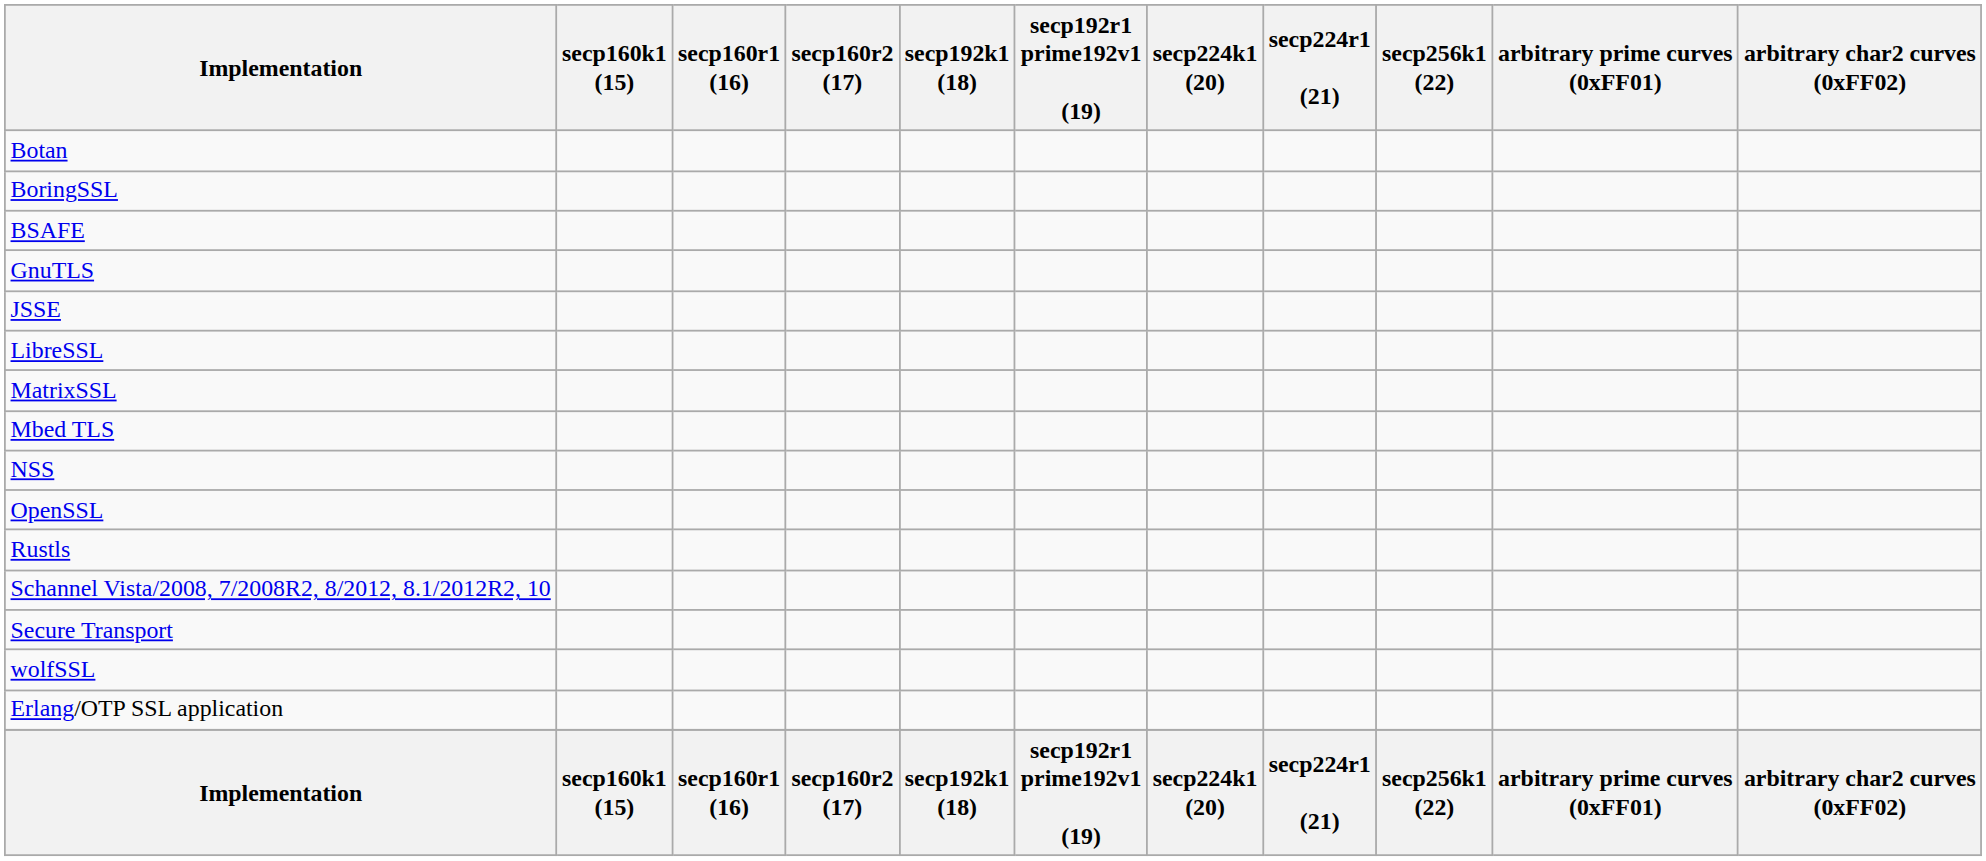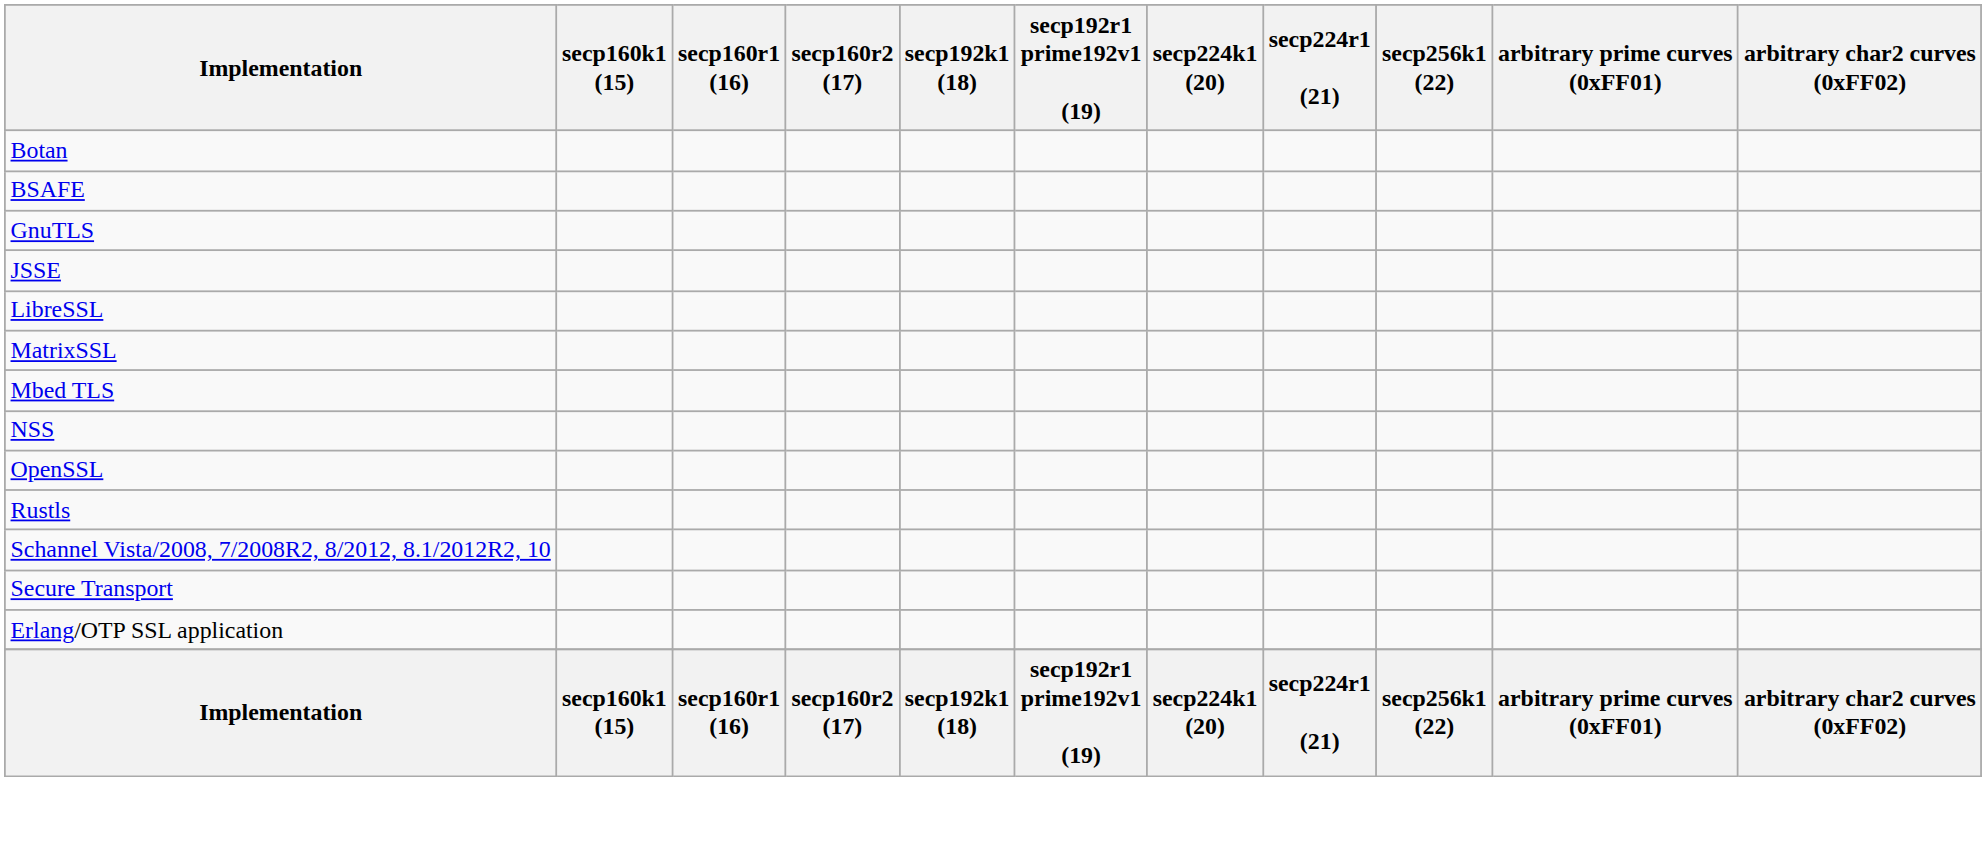- row: BoringSSL
- row: wolfSSL
